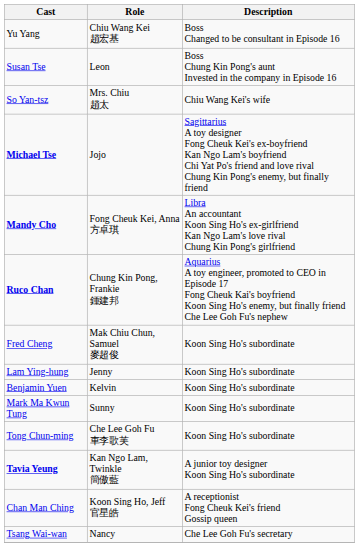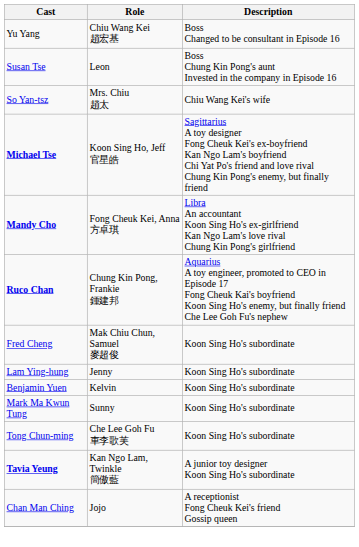Michael Tse | Role: Jojo -> Koon Sing Ho, Jeff 官星皓
Chan Man Ching | Role: Koon Sing Ho, Jeff 官星皓 -> Jojo
- row: Tsang Wai-wan | Nancy | Che Lee Goh Fu's secretary
